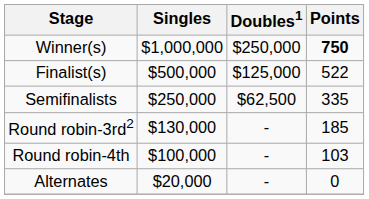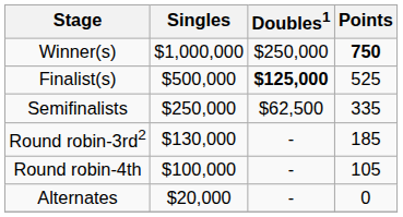Finalist(s) | Doubles1: normal -> bold
Finalist(s) | Points: 522 -> 525
Round robin-4th | Points: 103 -> 105
